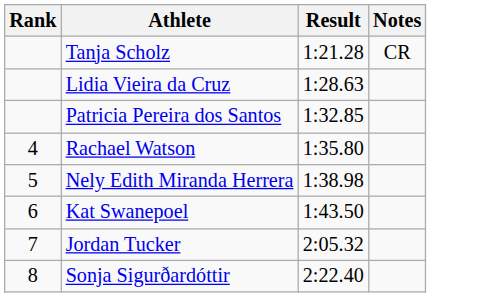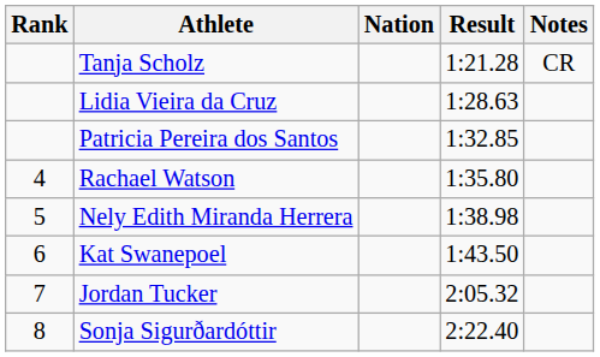+ column: Nation
